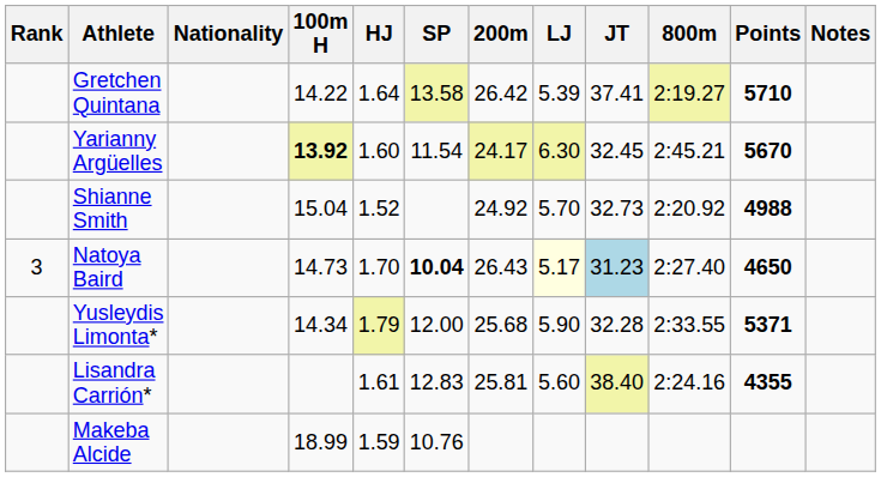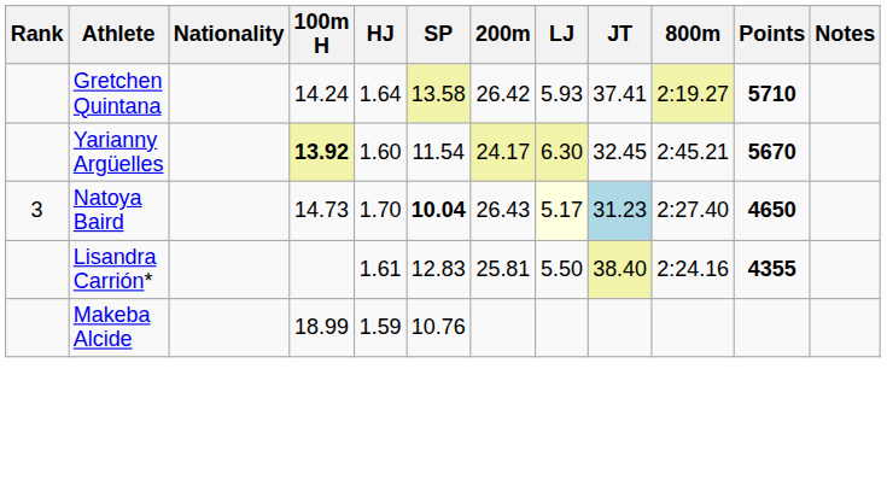Gretchen Quintana | 100m H: 14.22 -> 14.24
Gretchen Quintana | LJ: 5.39 -> 5.93
- row: Shianne Smith | 15.04 | 1.52 | 24.92 | 5.70 | 32.73 | 2:20.92 | 4988
- row: Yusleydis Limonta* | 14.34 | 1.79 | 12.00 | 25.68 | 5.90 | 32.28 | 2:33.55 | 5371
Lisandra Carrión* | LJ: 5.60 -> 5.50
